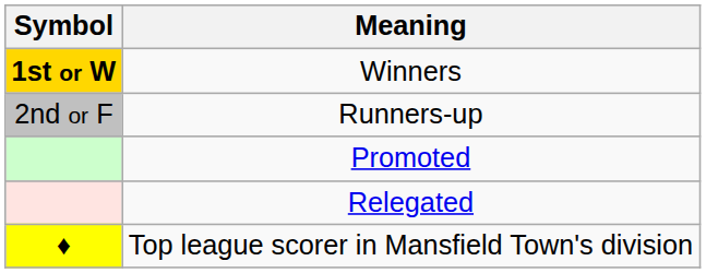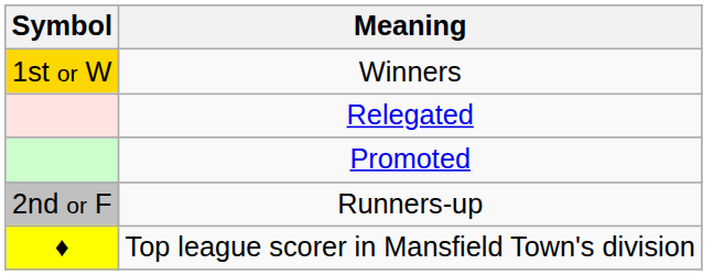Winners | Symbol: bold -> normal
rows swapped: Runners-up <-> Relegated
